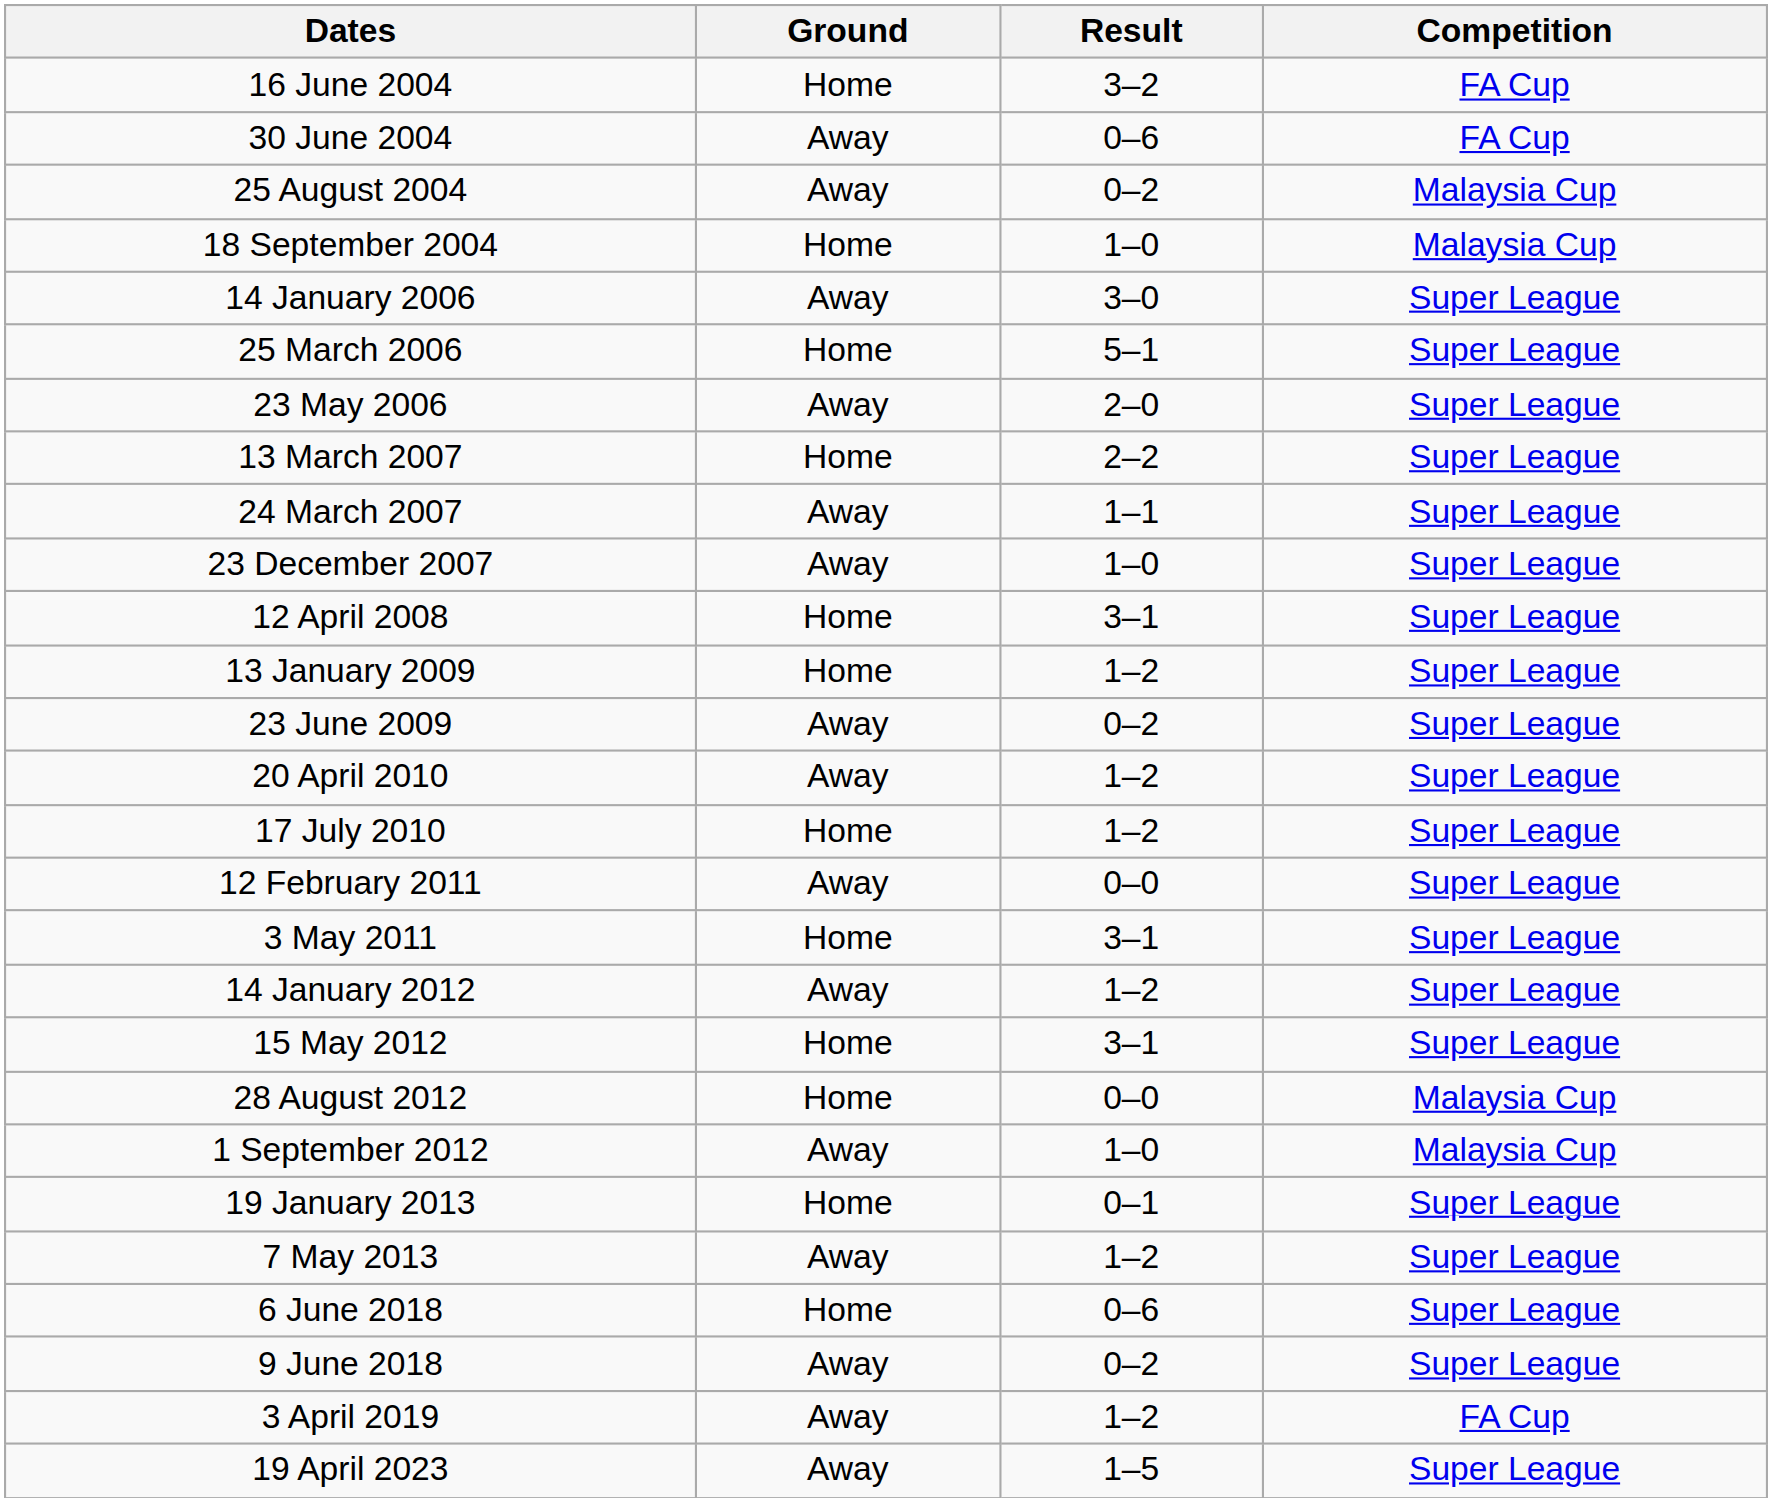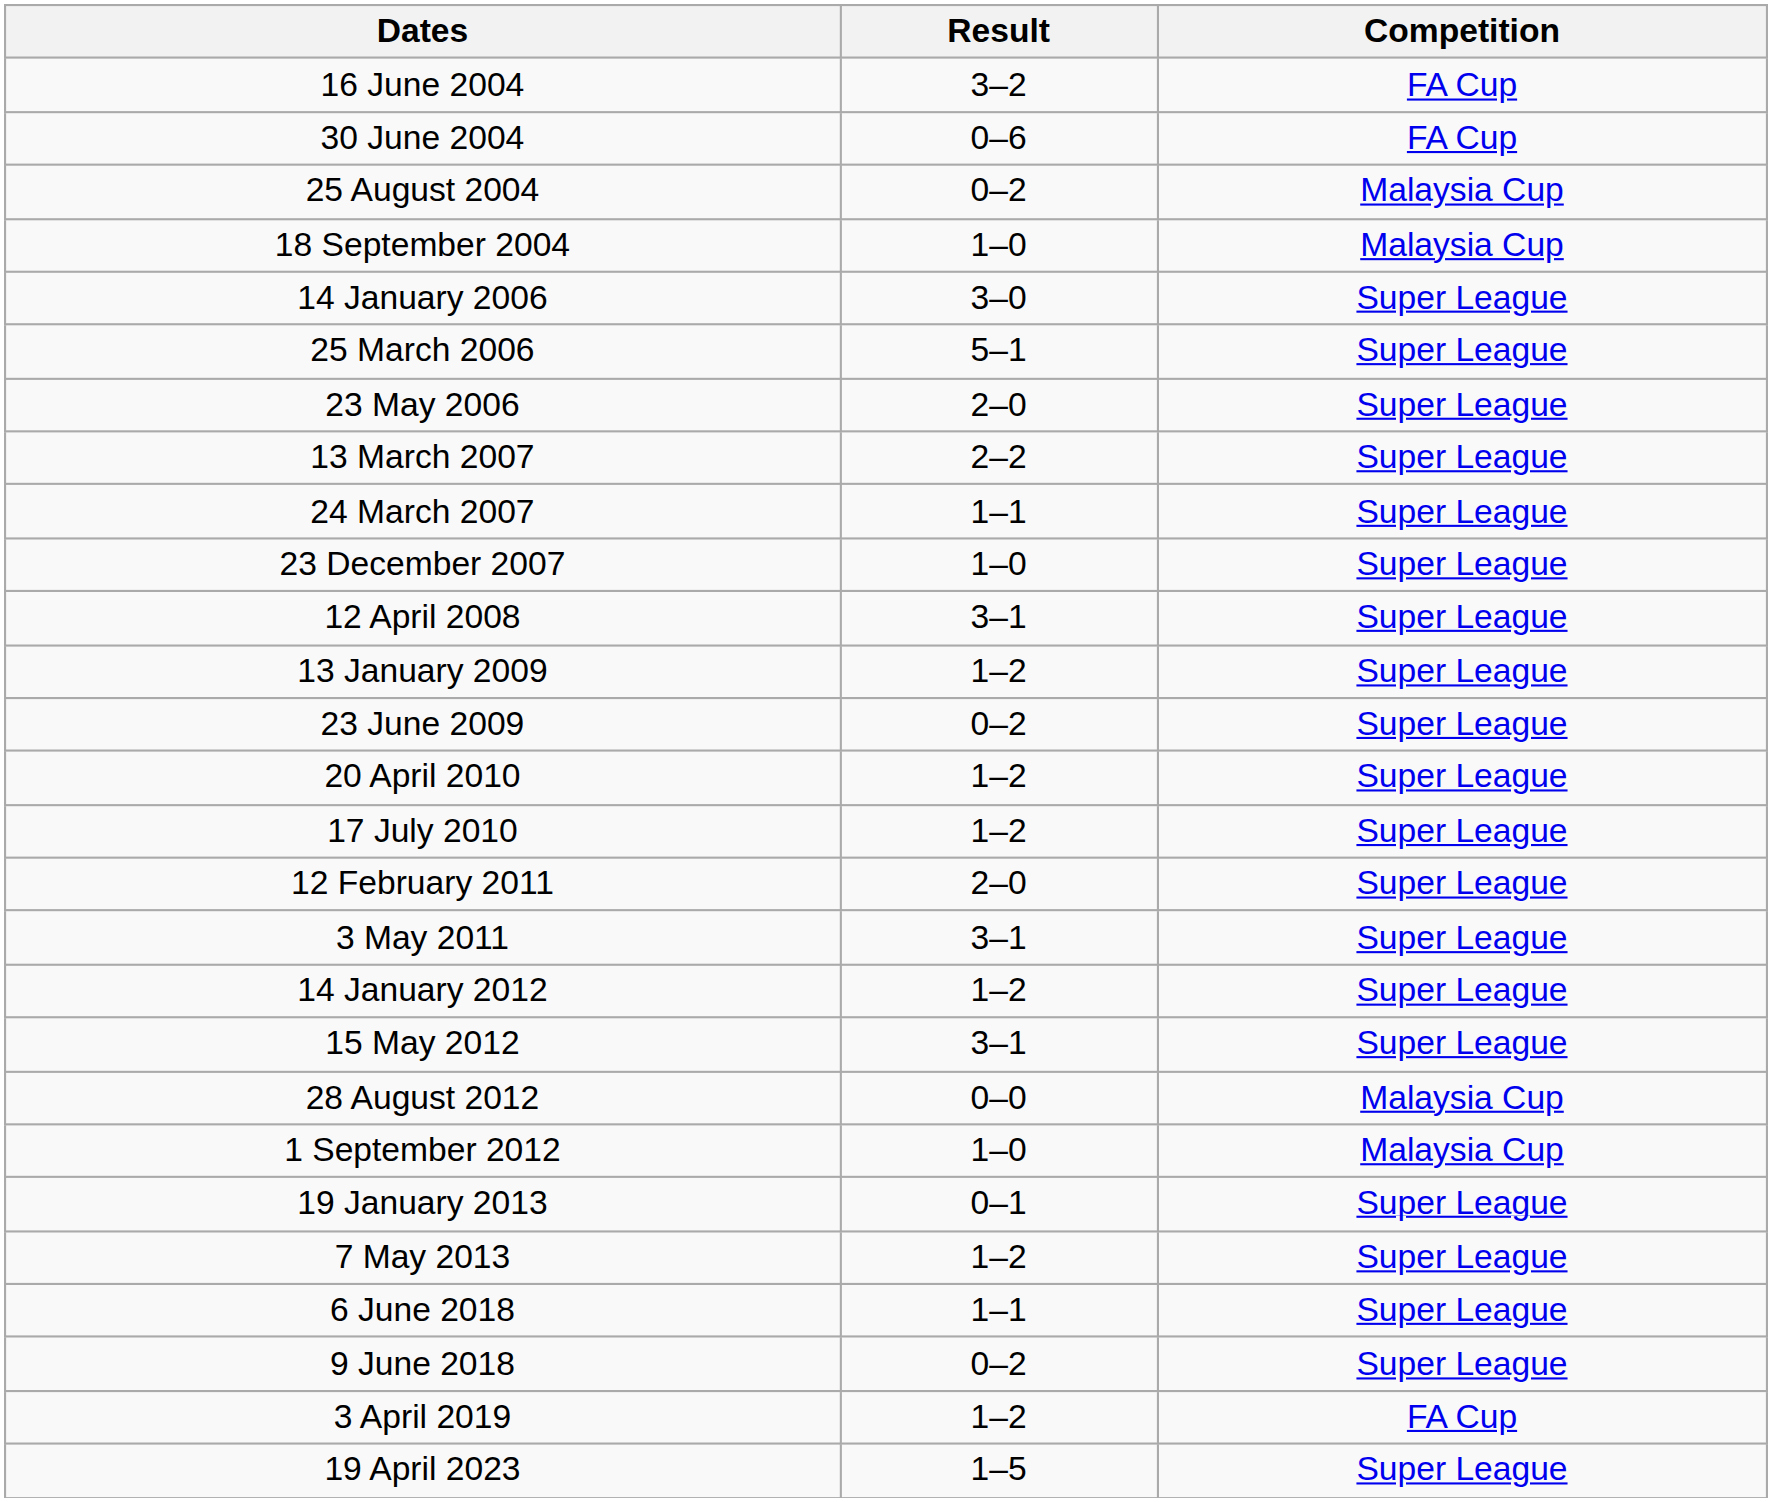- column: Ground | Home | Away | Away | Home | Away | Home | Away | Home | Away | Away | Home | Home | Away | Away | Home | Away | Home | Away | Home | Home | Away | Home | Away | Home | Away | Away | Away
12 February 2011 | Result: 0–0 -> 2–0
6 June 2018 | Result: 0–6 -> 1–1
